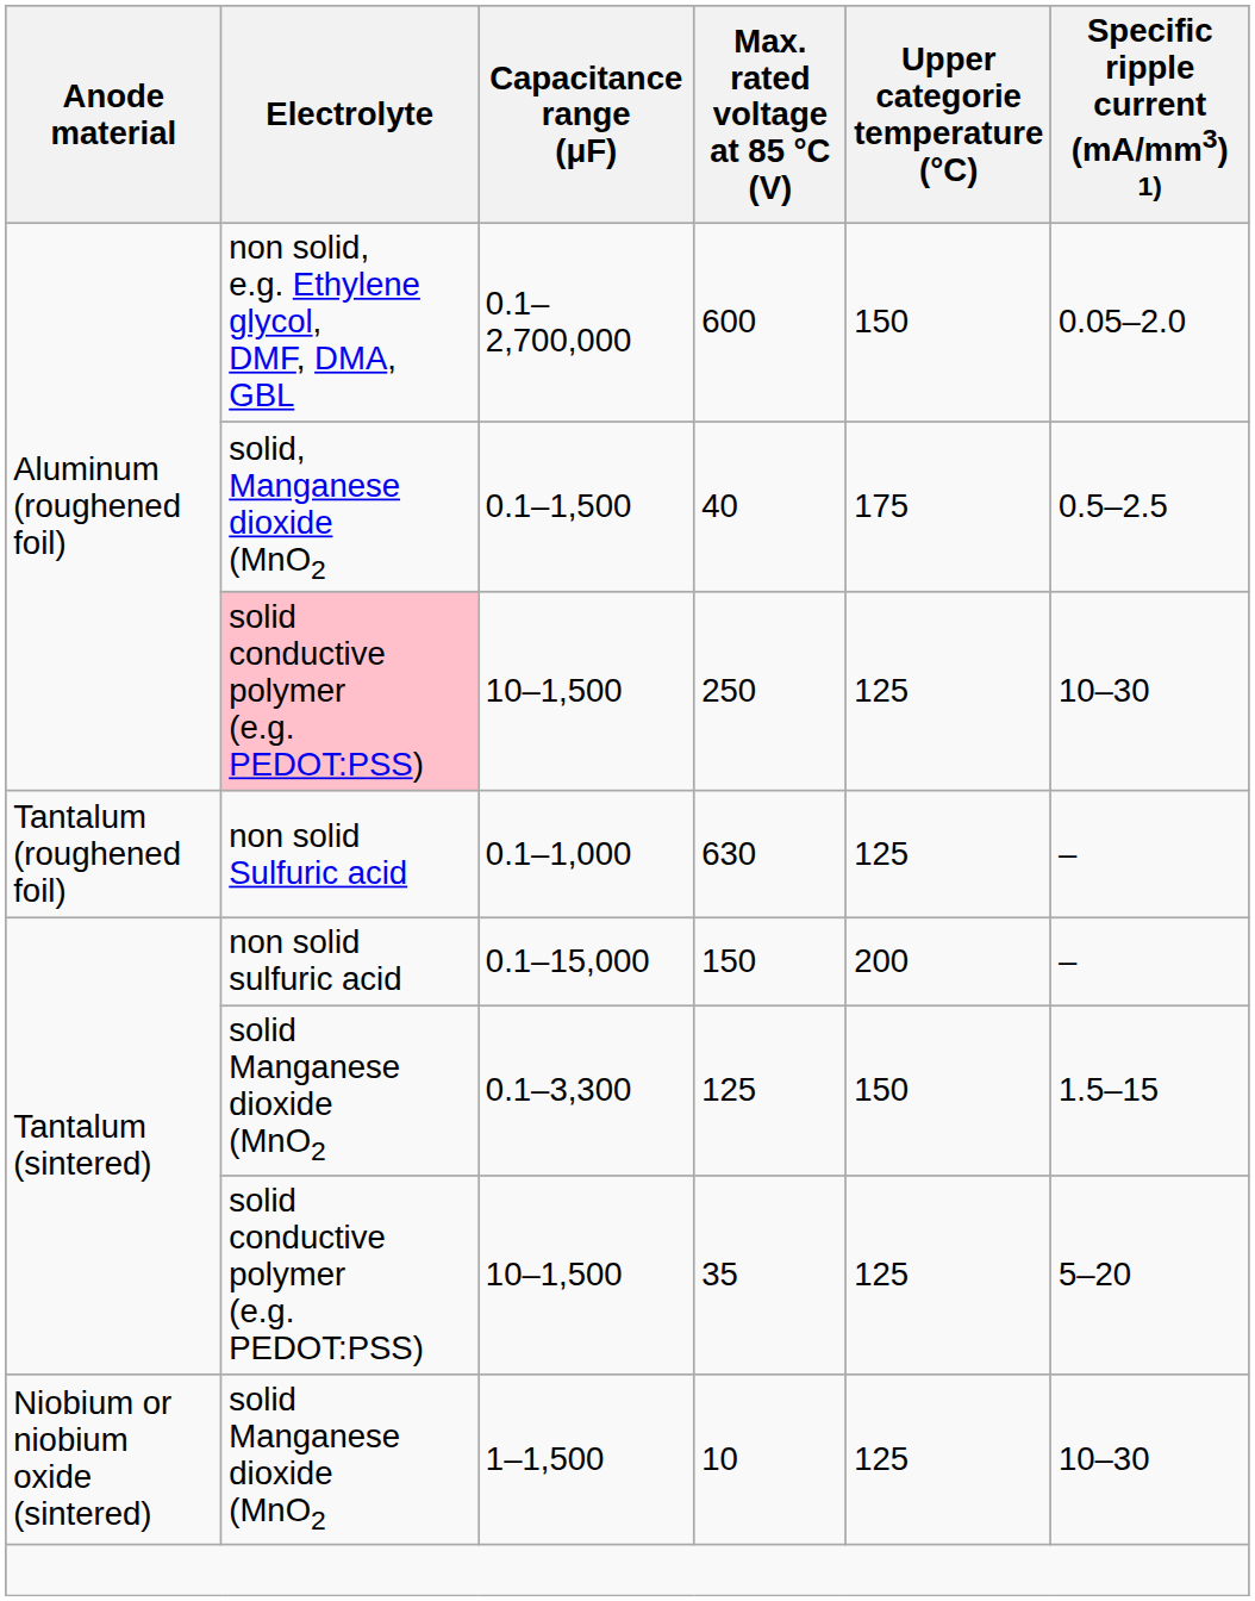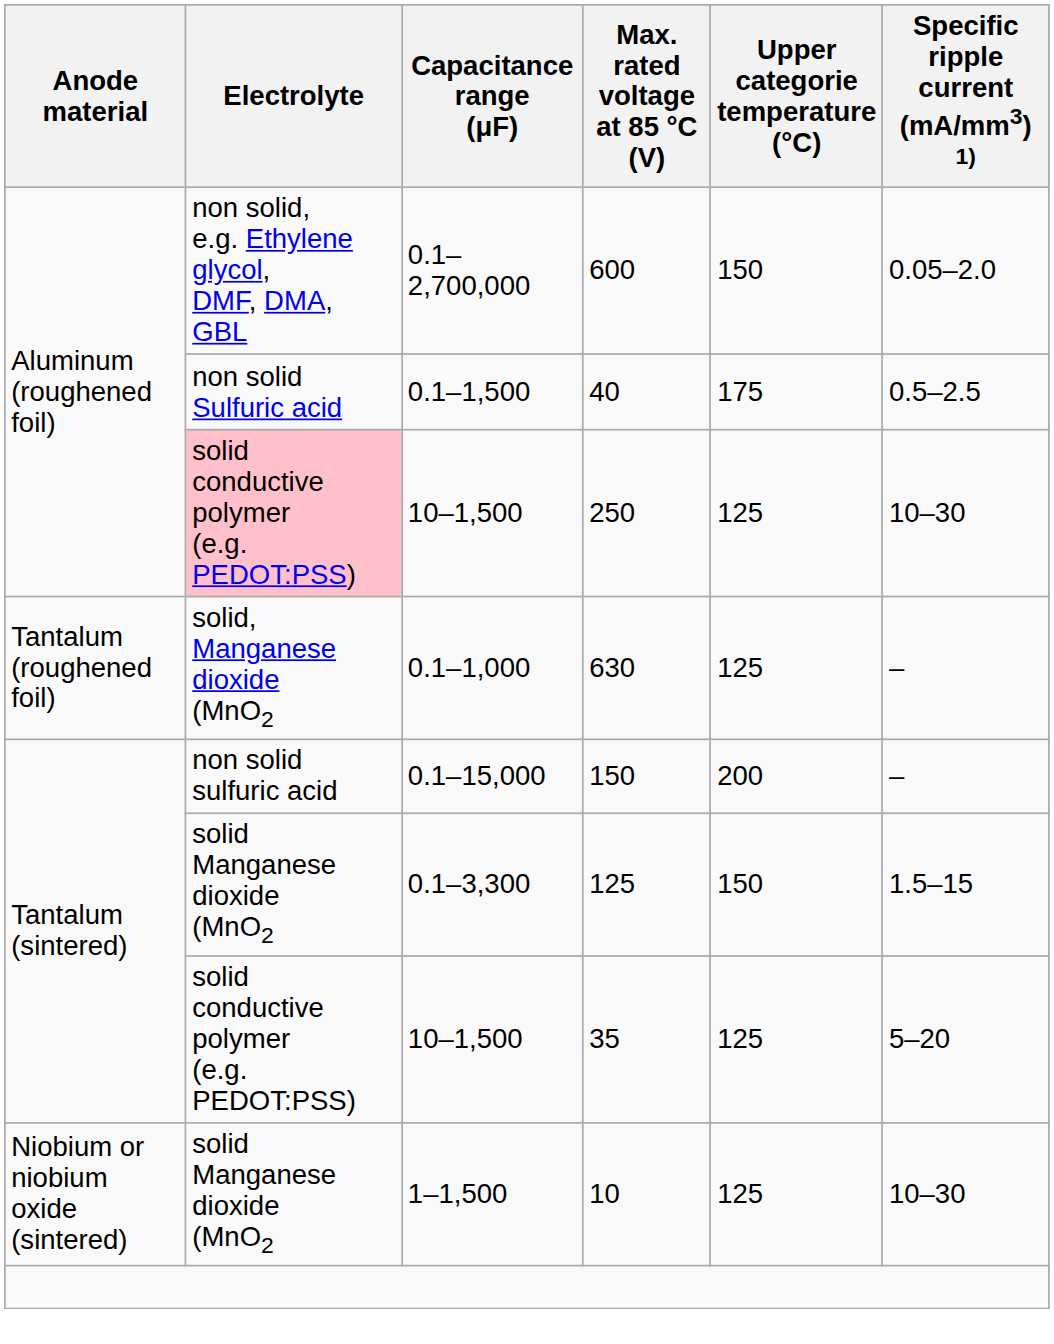40 | Electrolyte: solid, Manganese dioxide (MnO2 -> non solid Sulfuric acid
630 | Electrolyte: non solid Sulfuric acid -> solid, Manganese dioxide (MnO2
